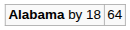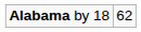Alabama by 18 | column 2: 64 -> 62
